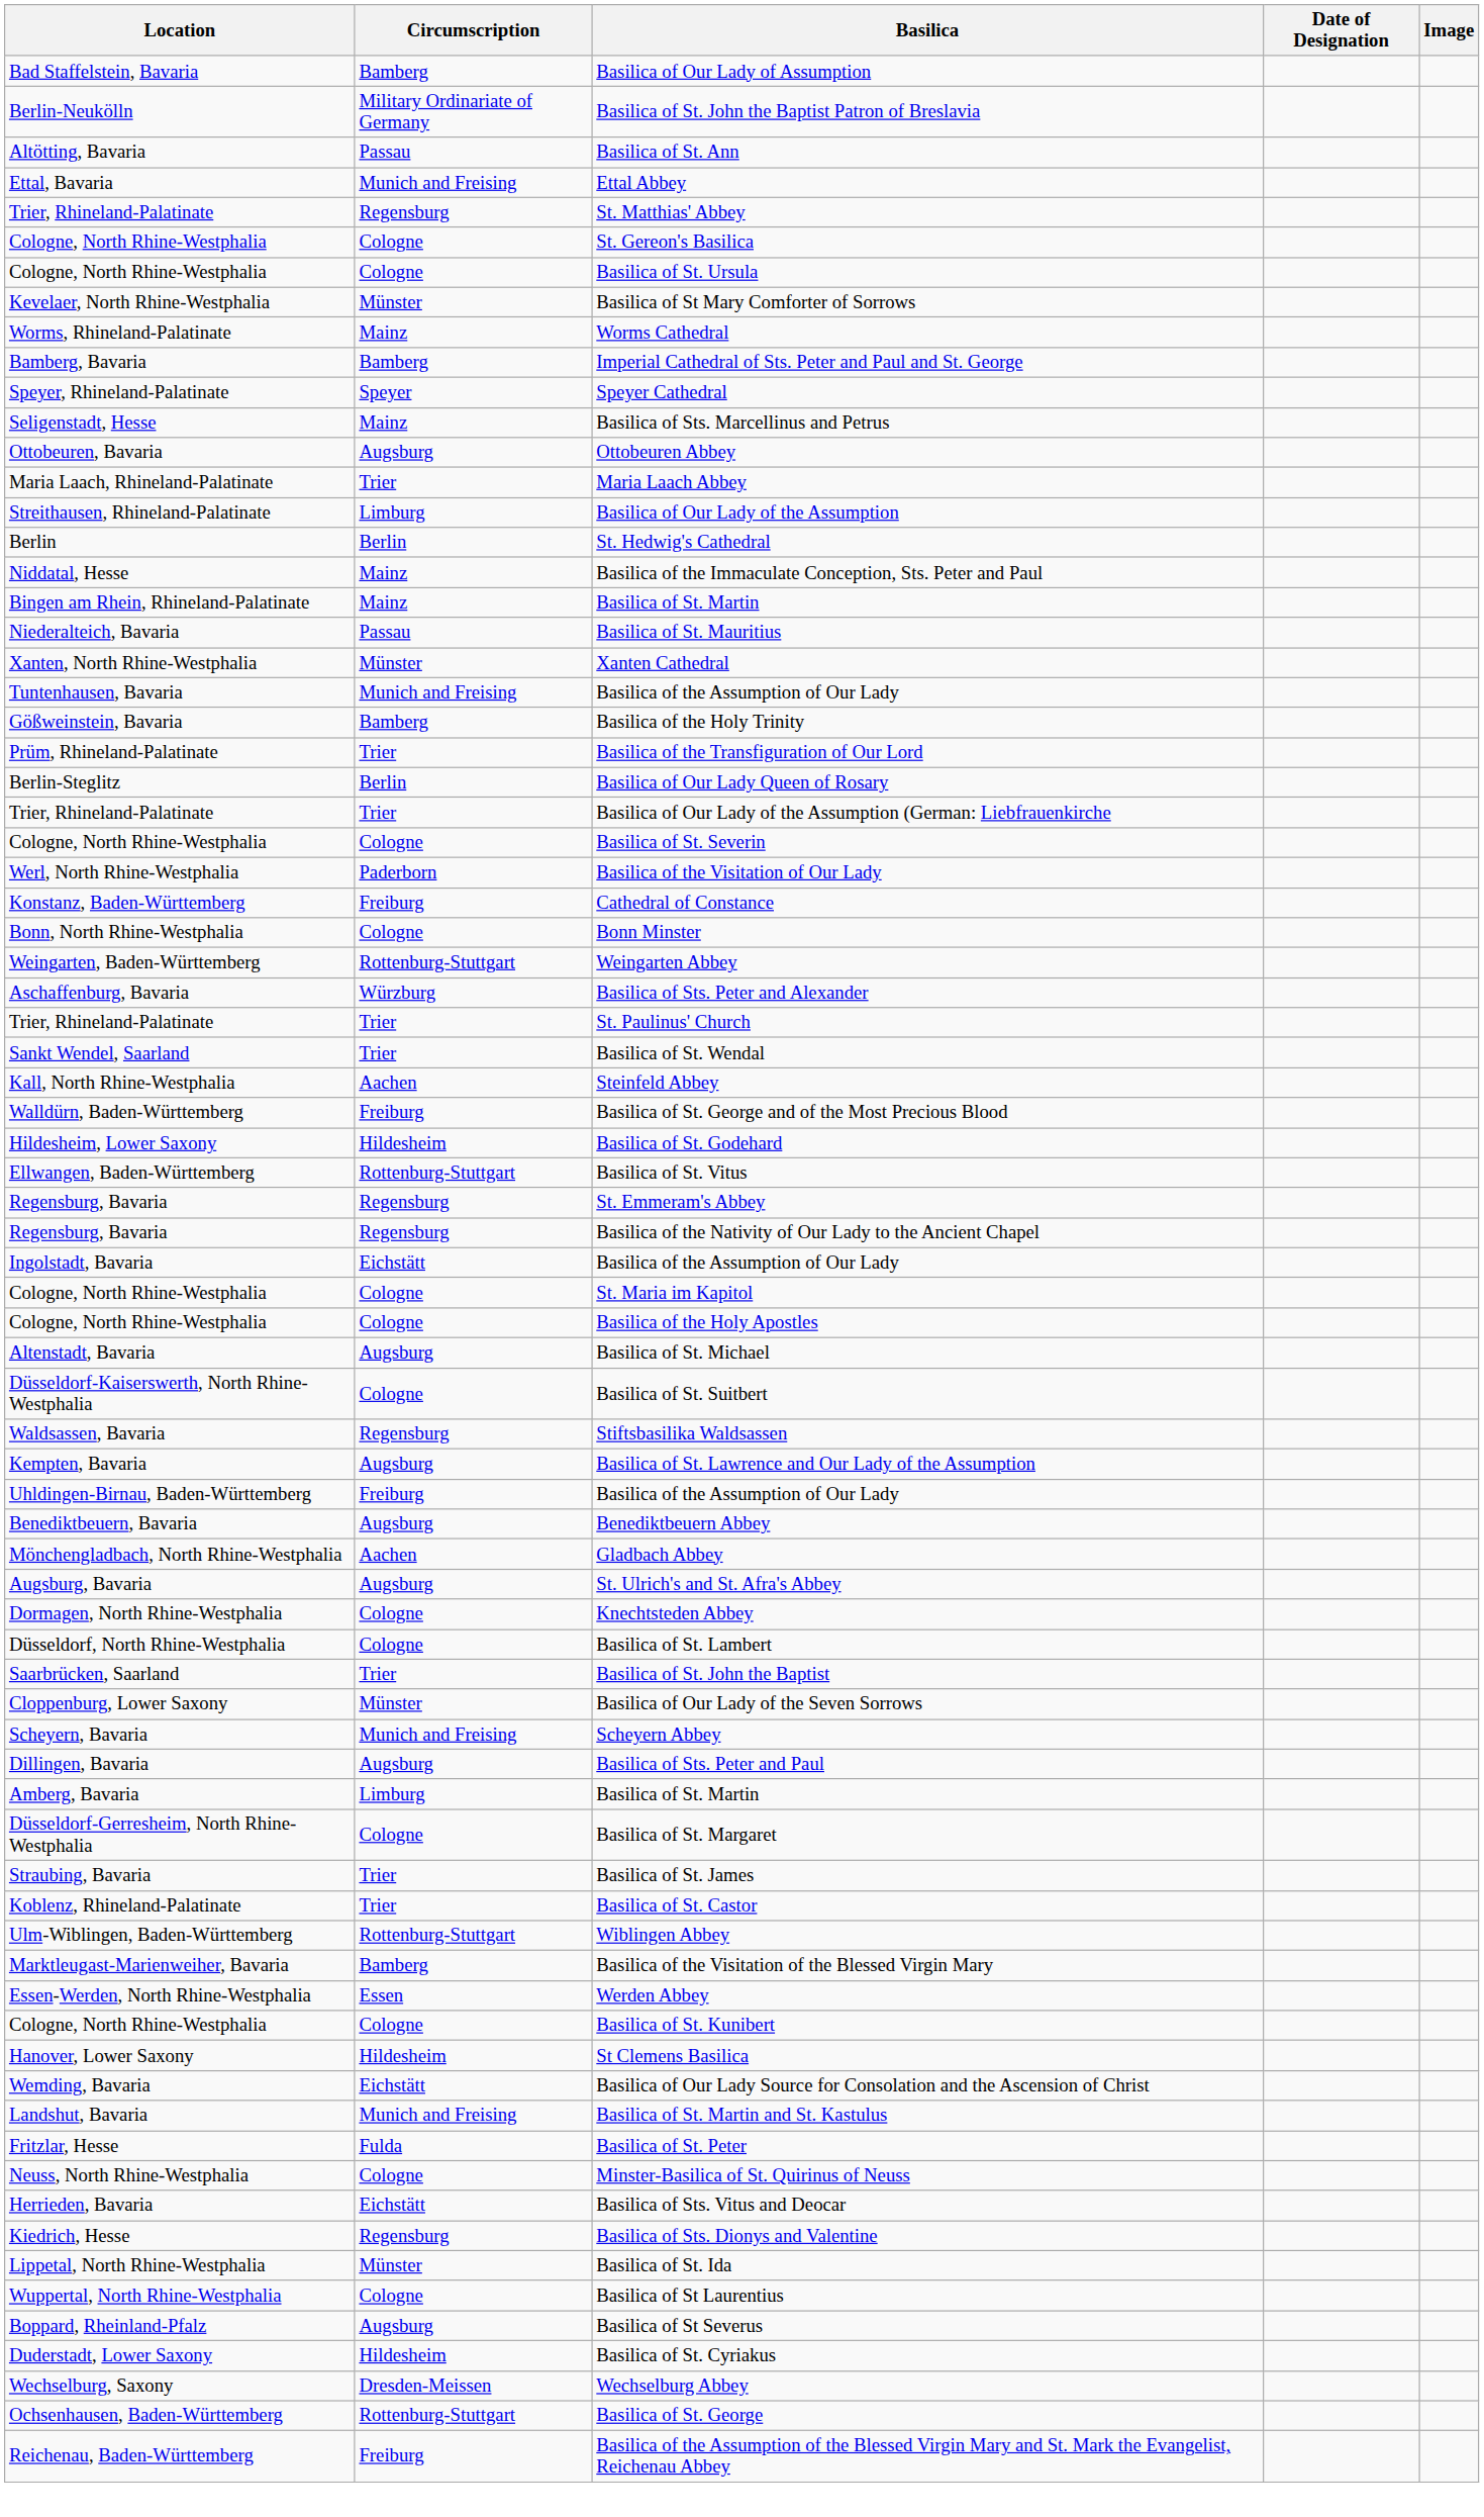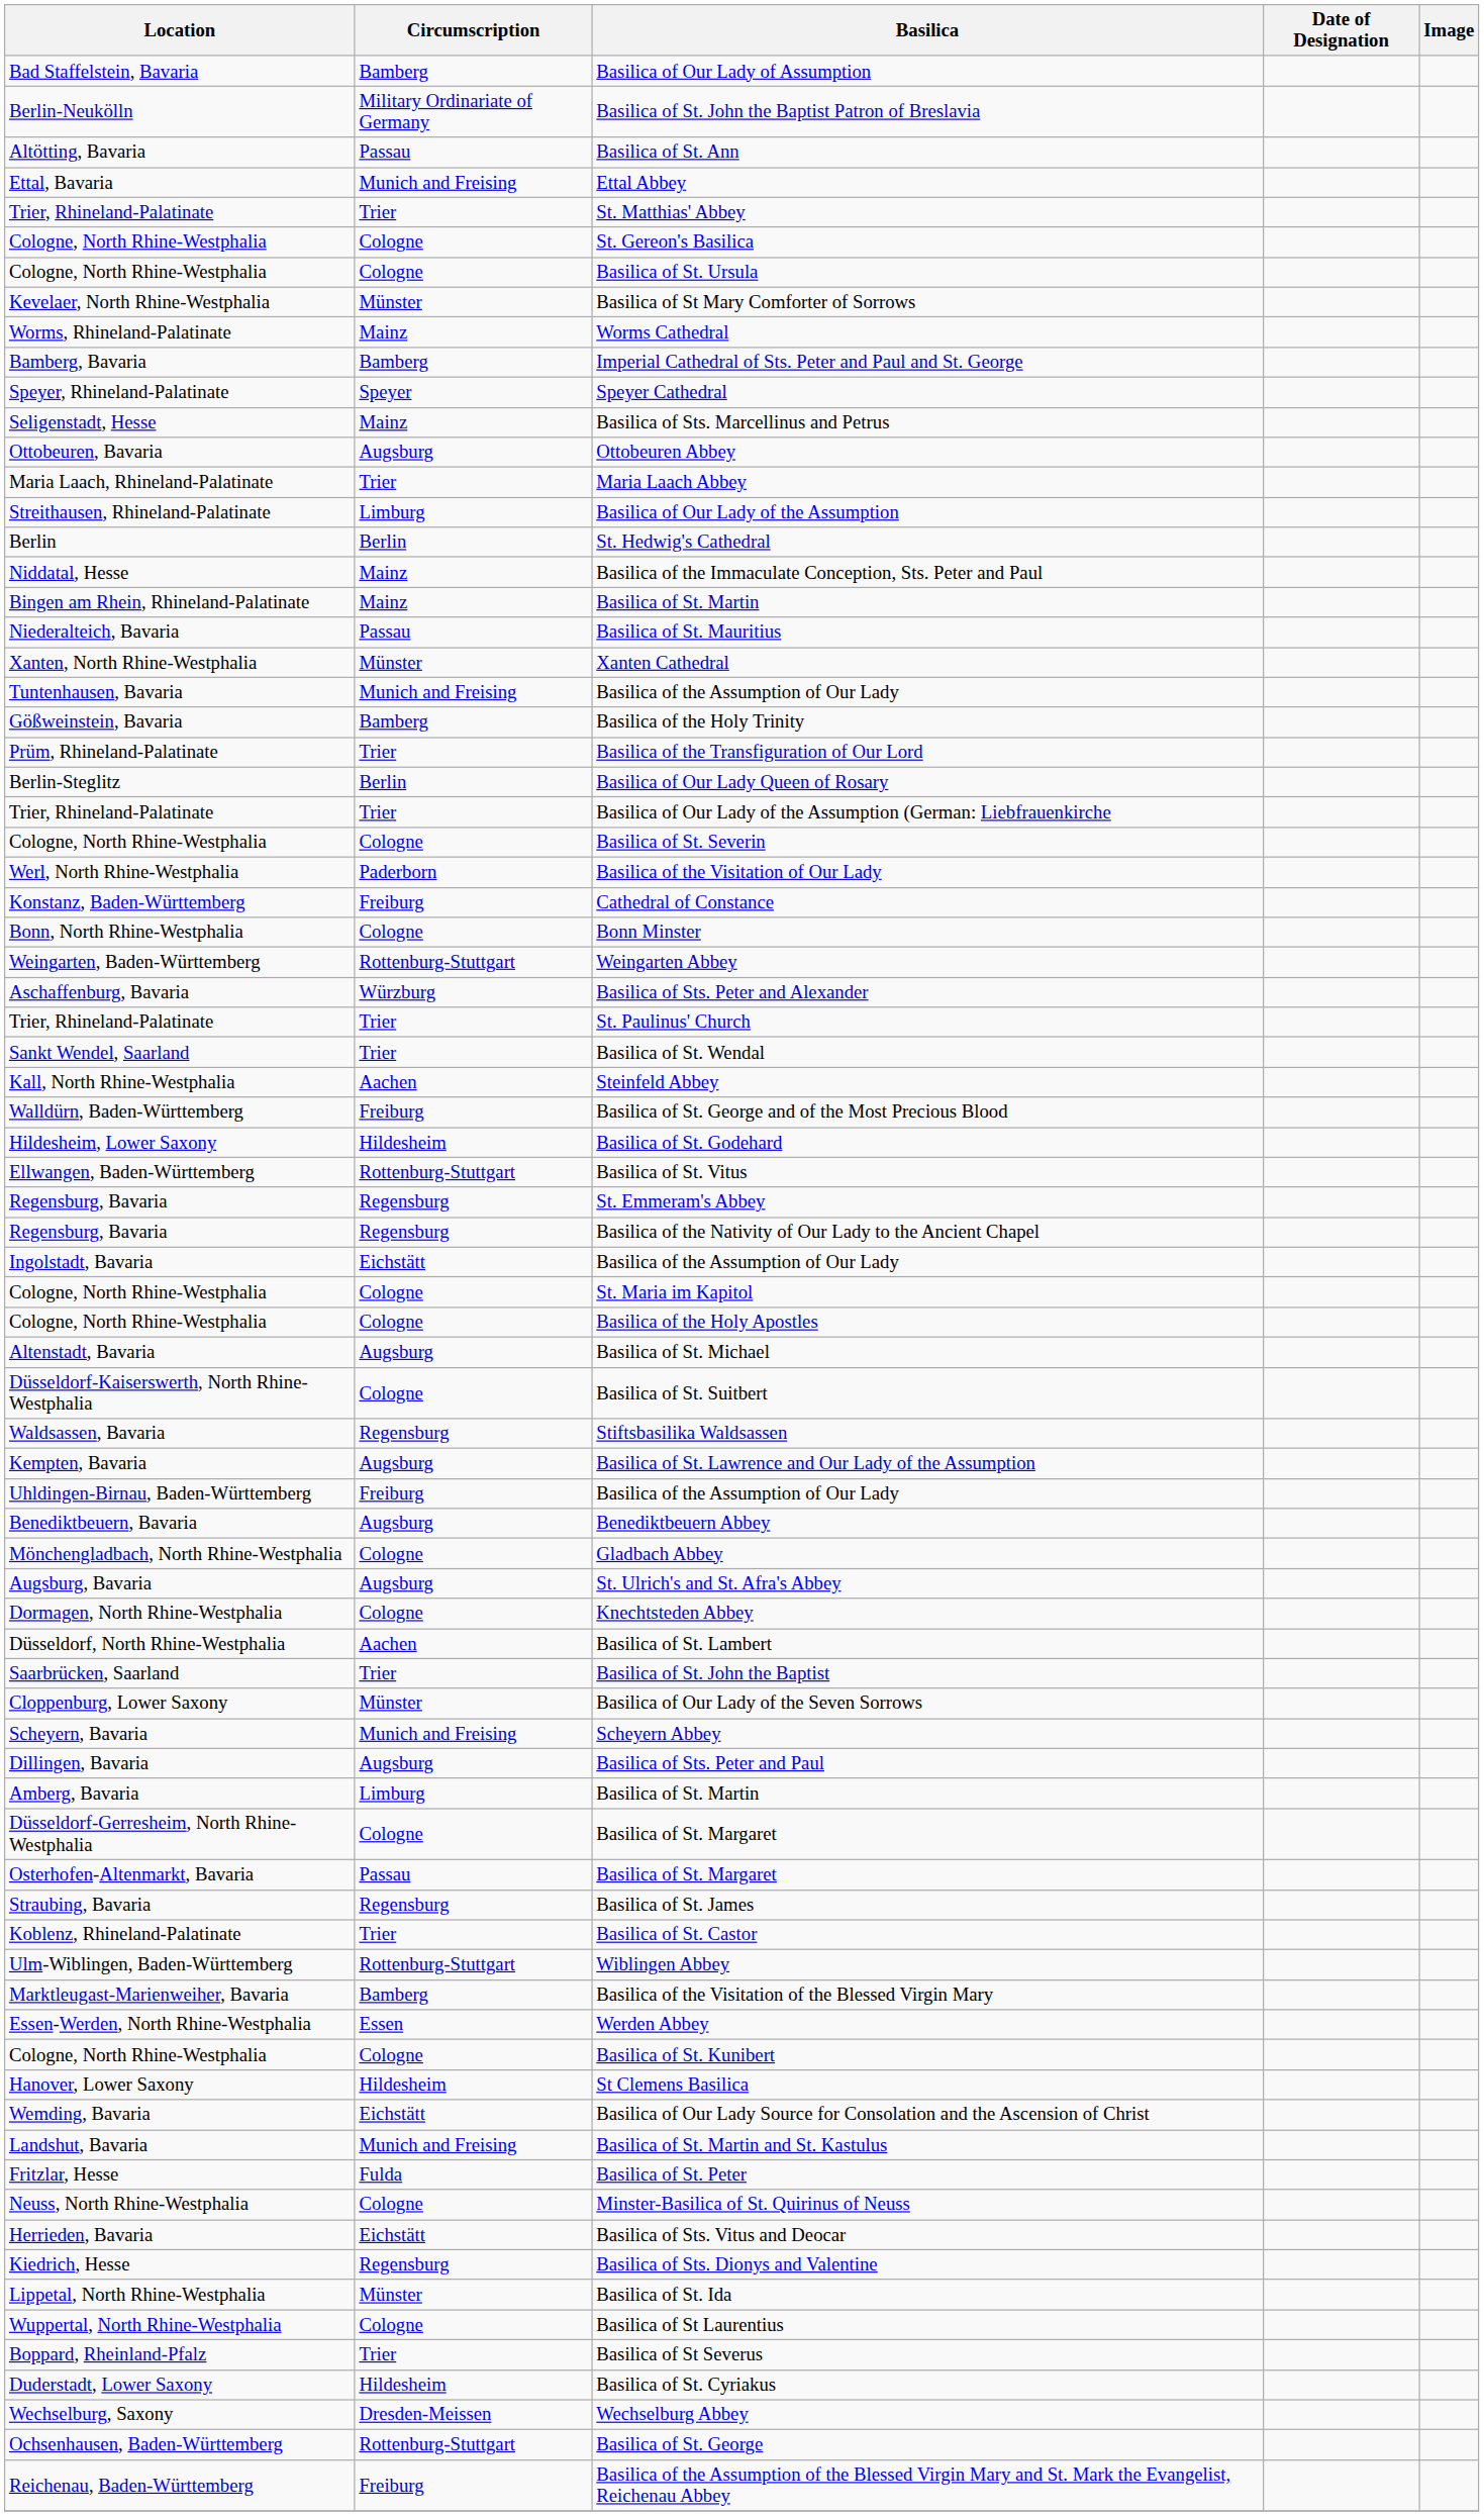St. Matthias' Abbey | Circumscription: Regensburg -> Trier
Gladbach Abbey | Circumscription: Aachen -> Cologne
Basilica of St. Lambert | Circumscription: Cologne -> Aachen
+ row: Osterhofen-Altenmarkt, Bavaria | Passau | Basilica of St. Margaret
Basilica of St. James | Circumscription: Trier -> Regensburg
Basilica of St Severus | Circumscription: Augsburg -> Trier
